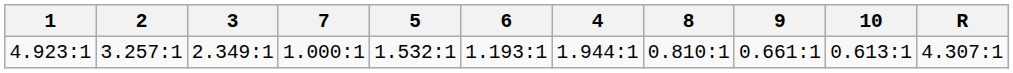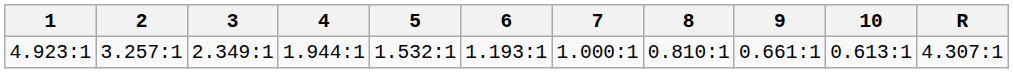columns swapped: 4 <-> 7
